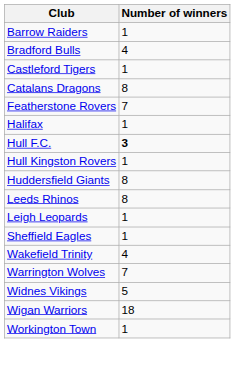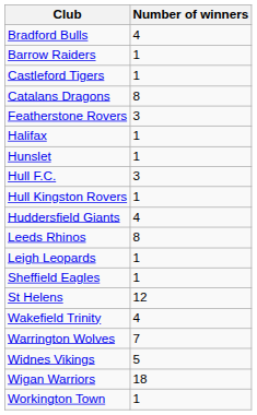rows swapped: Barrow Raiders <-> Bradford Bulls
Featherstone Rovers | Number of winners: 7 -> 3
+ row: Hunslet | 1
Hull F.C. | Number of winners: bold -> normal
Huddersfield Giants | Number of winners: 8 -> 4
+ row: St Helens | 12
